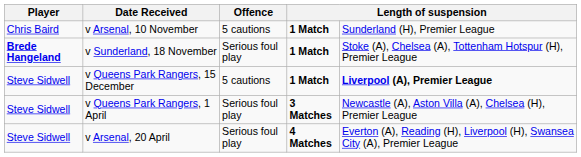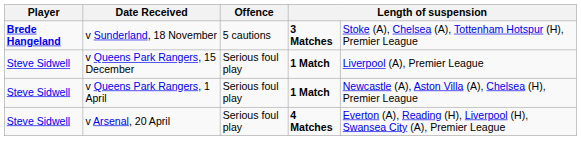- row: Chris Baird | v Arsenal, 10 November | 5 cautions | 1 Match | Sunderland (H), Premier League
v Sunderland, 18 November | Offence: Serious foul play -> 5 cautions
v Sunderland, 18 November | column 4: 1 Match -> 3 Matches
v Queens Park Rangers, 15 December | Offence: 5 cautions -> Serious foul play
v Queens Park Rangers, 15 December | column 5: bold -> normal
v Queens Park Rangers, 1 April | column 4: 3 Matches -> 1 Match
